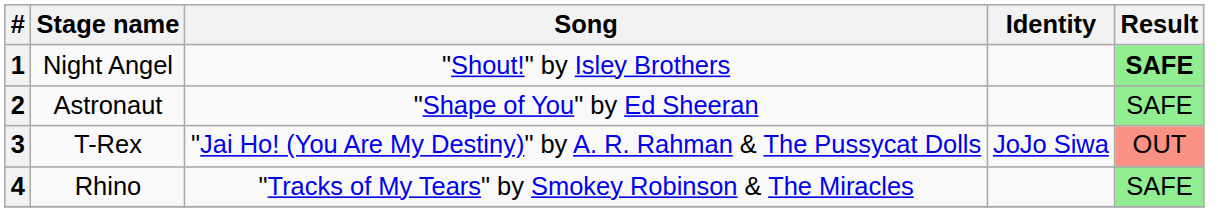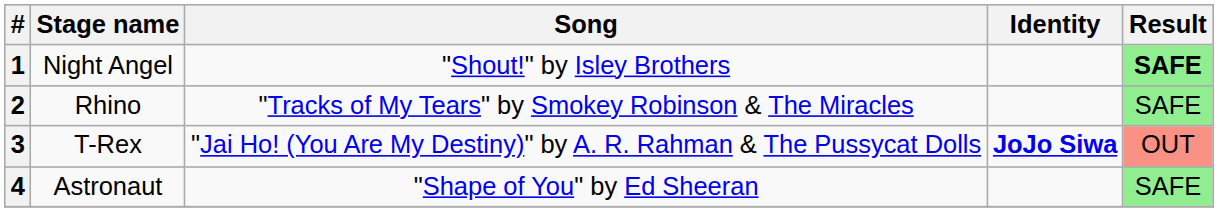2 | Stage name: Astronaut -> Rhino
2 | Song: "Shape of You" by Ed Sheeran -> "Tracks of My Tears" by Smokey Robinson & The Miracles
3 | Identity: normal -> bold
4 | Stage name: Rhino -> Astronaut
4 | Song: "Tracks of My Tears" by Smokey Robinson & The Miracles -> "Shape of You" by Ed Sheeran
